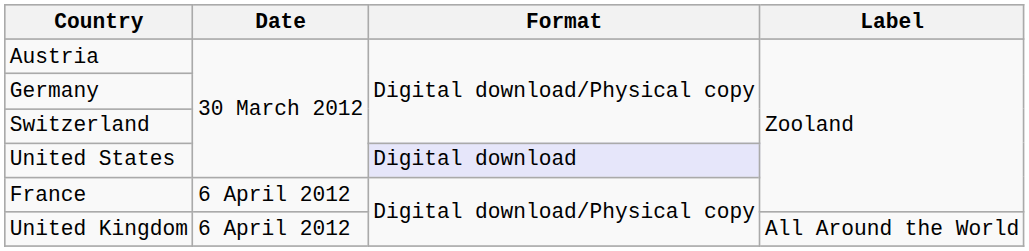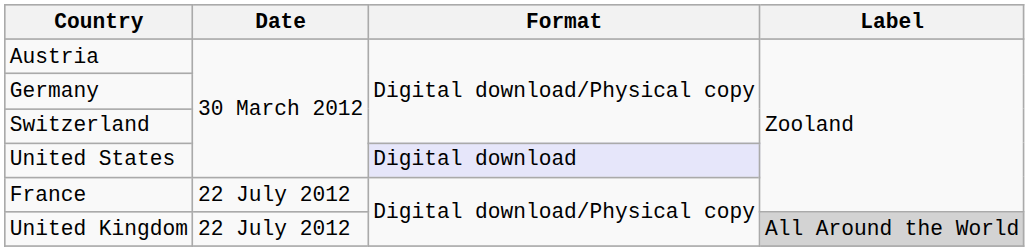France | Date: 6 April 2012 -> 22 July 2012
United Kingdom | Date: 6 April 2012 -> 22 July 2012
United Kingdom | Label: no background -> lightgrey background
